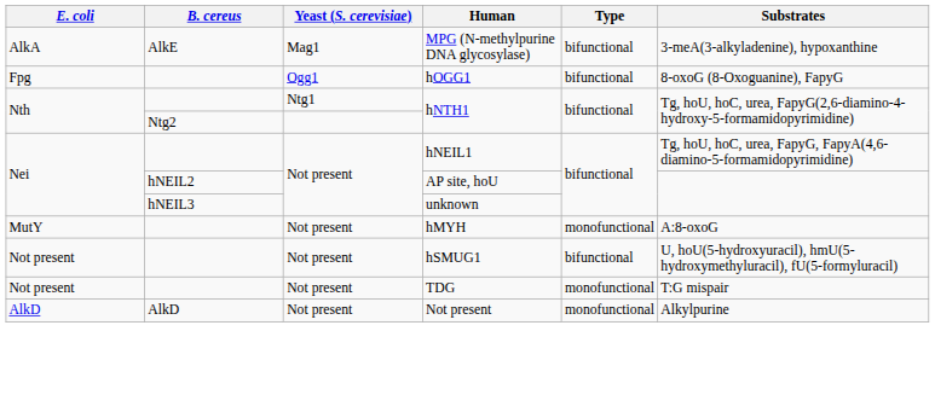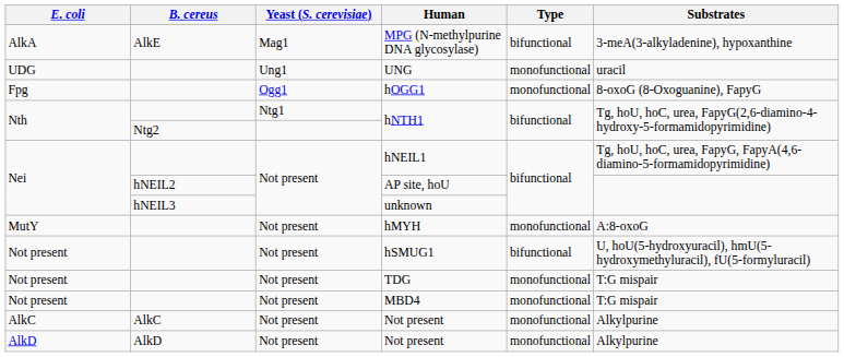+ row: UDG | Ung1 | UNG | monofunctional | uracil
hOGG1 | Type: bifunctional -> monofunctional
+ row: Not present | Not present | MBD4 | monofunctional | T:G mispair
+ row: AlkC | AlkC | Not present | Not present | monofunctional | Alkylpurine
